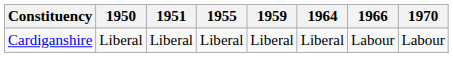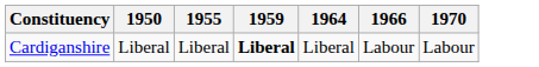- column: 1951 | Liberal
Cardiganshire | 1959: normal -> bold
